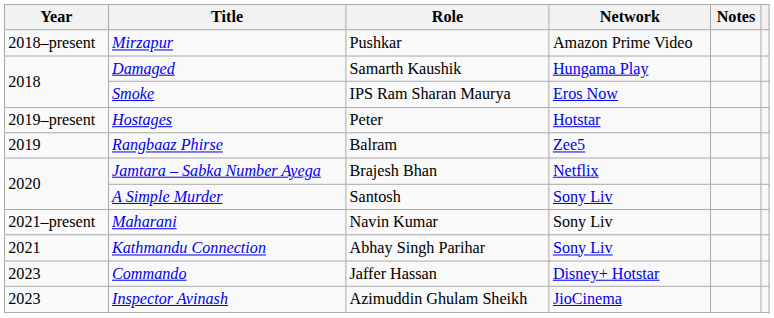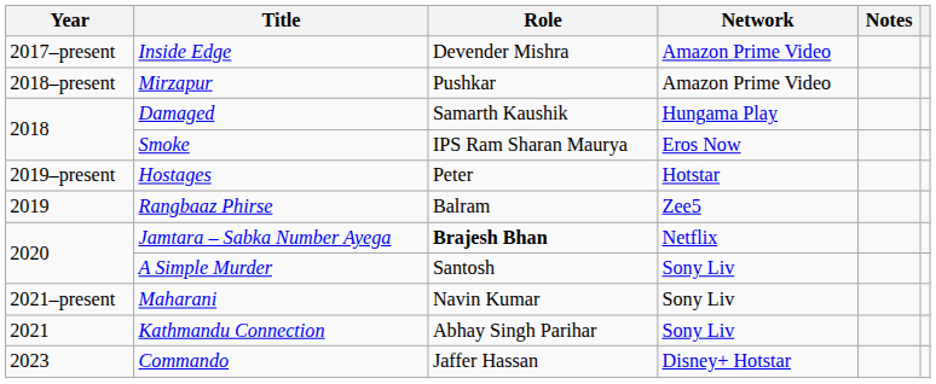+ row: 2017–present | Inside Edge | Devender Mishra | Amazon Prime Video
Jamtara – Sabka Number Ayega | Role: normal -> bold
- row: 2023 | Inspector Avinash | Azimuddin Ghulam Sheikh | JioCinema
